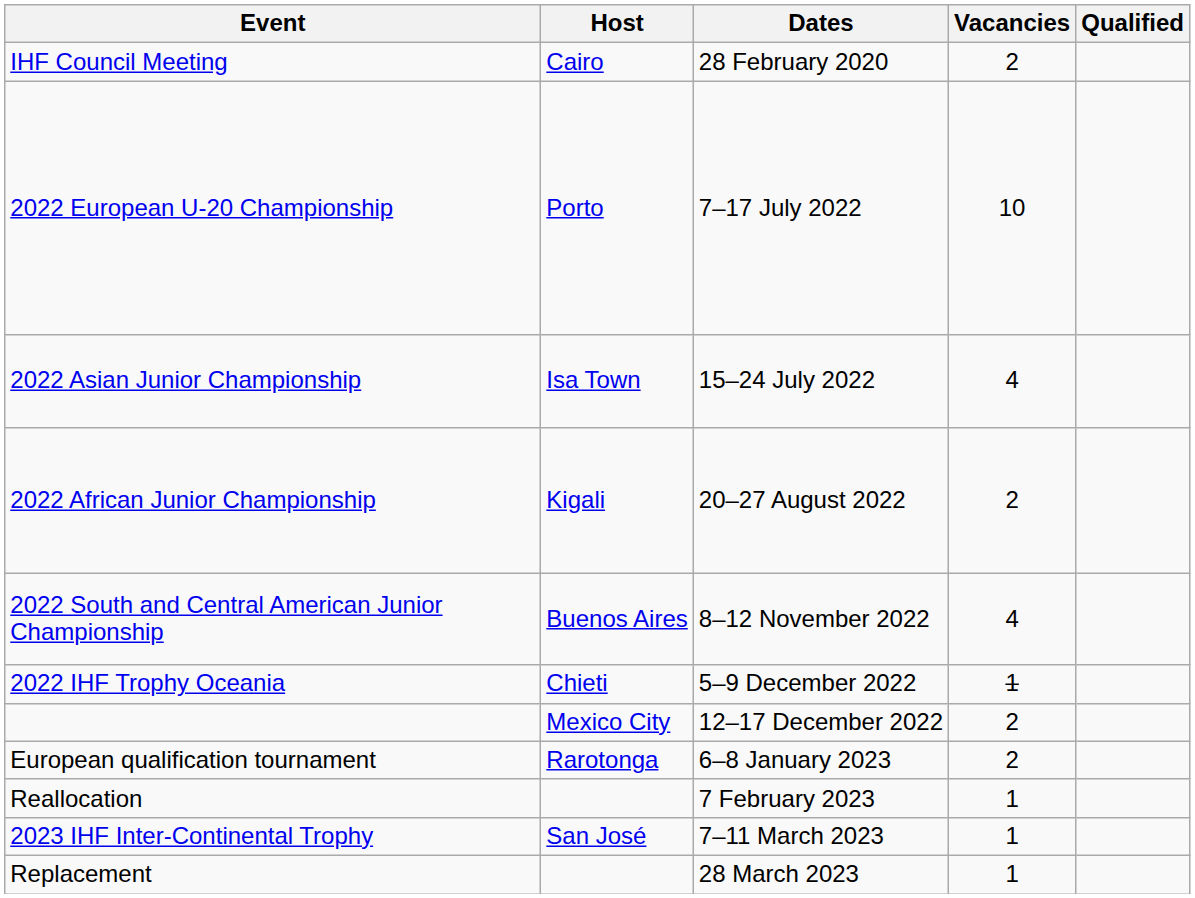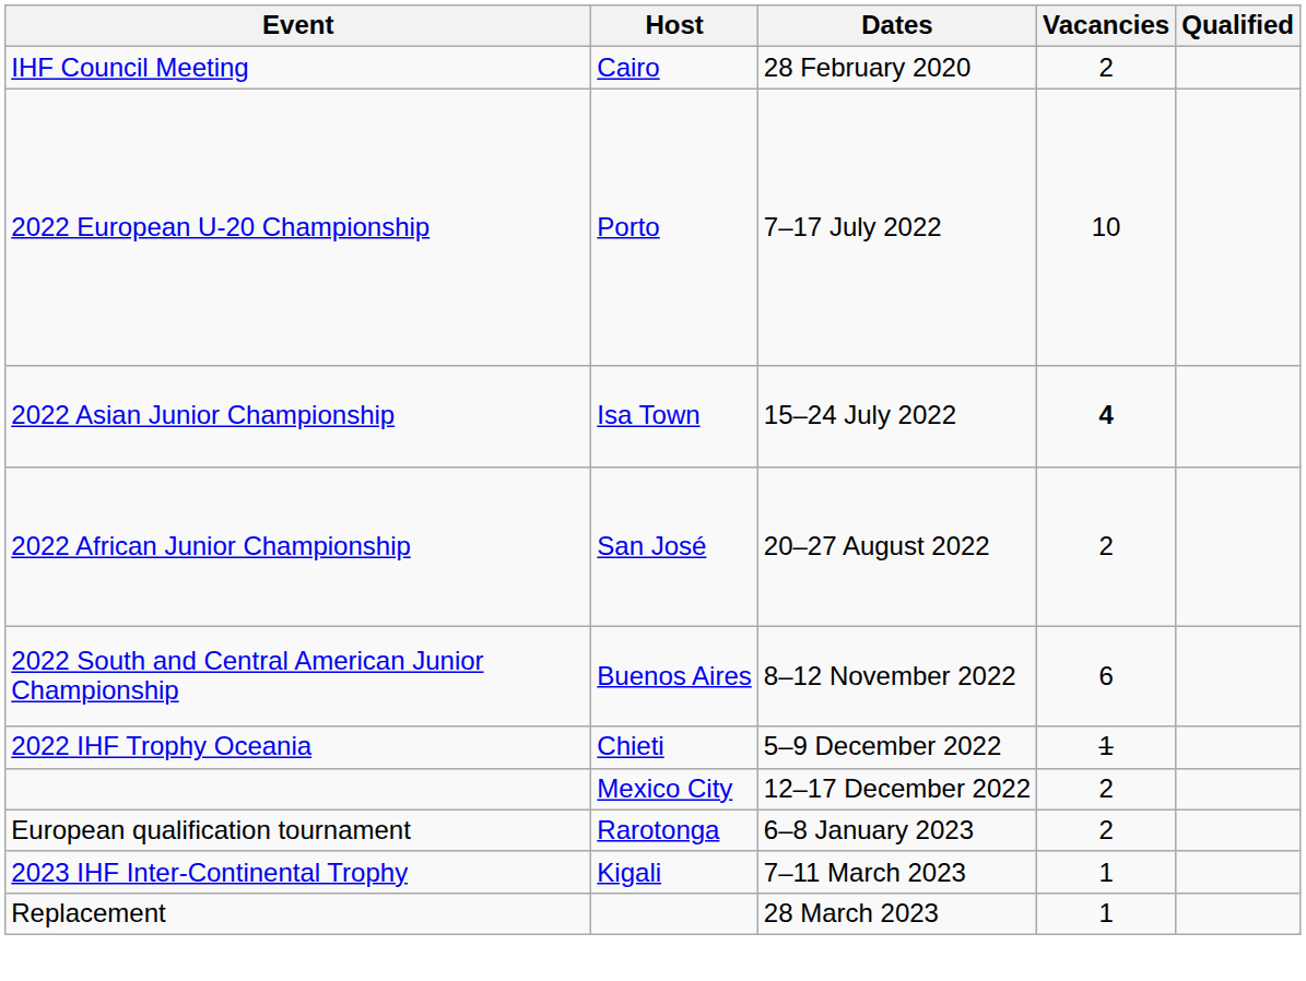2022 Asian Junior Championship | Vacancies: normal -> bold
2022 African Junior Championship | Host: Kigali -> San José
2022 South and Central American Junior Championship | Vacancies: 4 -> 6
- row: Reallocation | 7 February 2023 | 1
2023 IHF Inter-Continental Trophy | Host: San José -> Kigali
